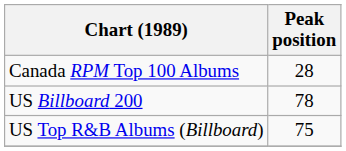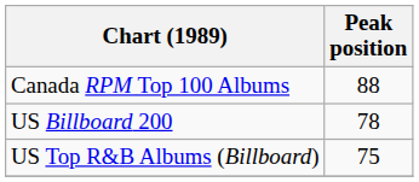Canada RPM Top 100 Albums | Peak position: 28 -> 88
